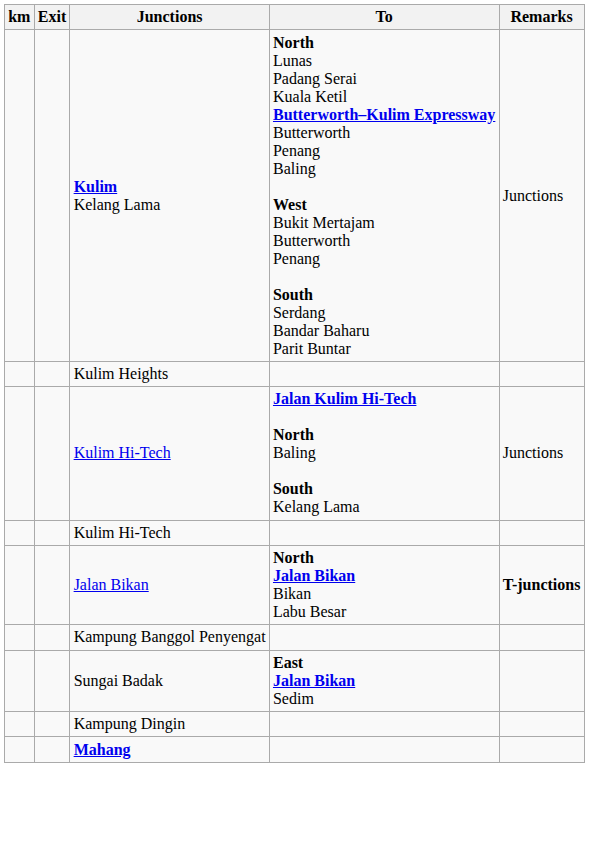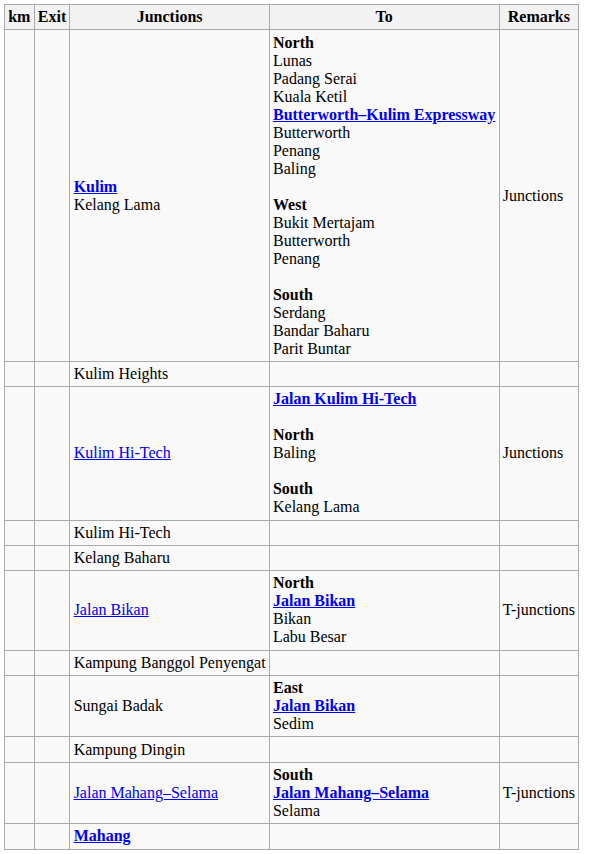+ row: Kelang Baharu
Jalan Bikan | Remarks: bold -> normal
+ row: Jalan Mahang–Selama | South Jalan Mahang–Selama Selama | T-junctions
